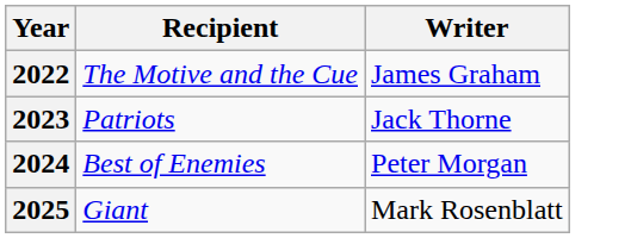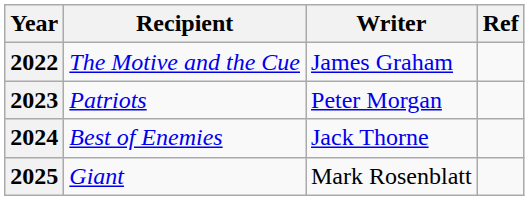+ column: Ref
2023 | Writer: Jack Thorne -> Peter Morgan
2024 | Writer: Peter Morgan -> Jack Thorne
